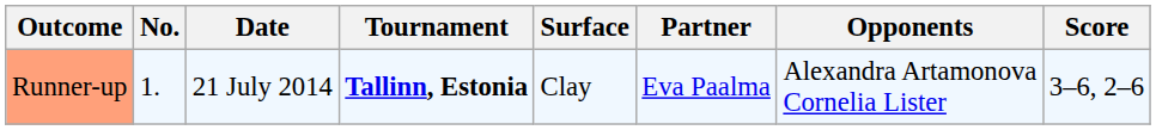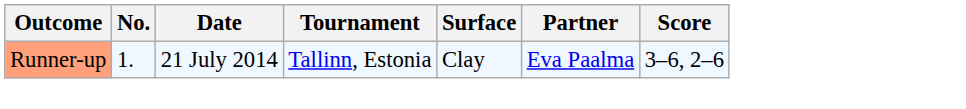- column: Opponents | Alexandra Artamonova Cornelia Lister
Runner-up | Tournament: bold -> normal
